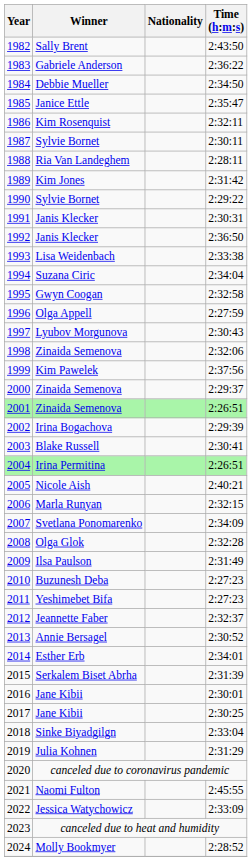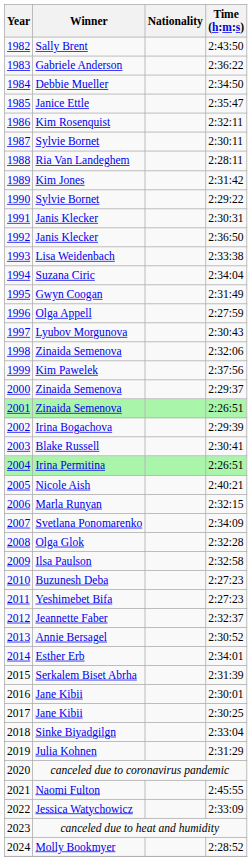1995 | Time (h:m:s): 2:32:58 -> 2:31:49
2009 | Time (h:m:s): 2:31:49 -> 2:32:58
